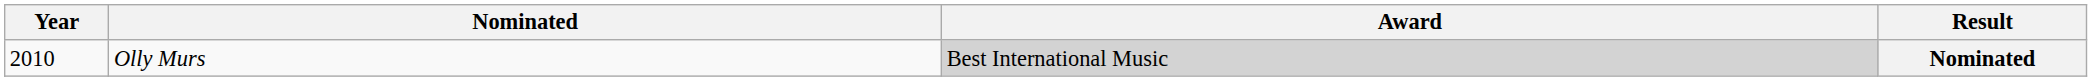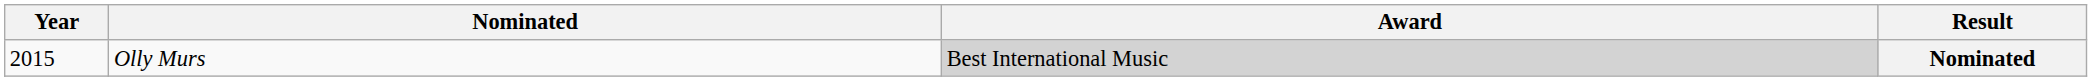Olly Murs | Year: 2010 -> 2015
